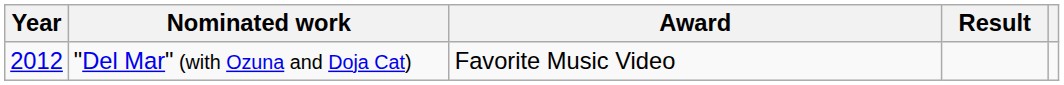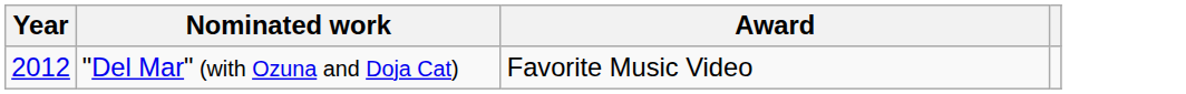- column: Result
